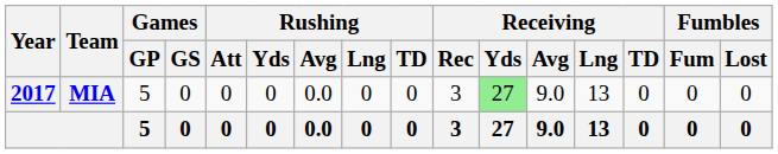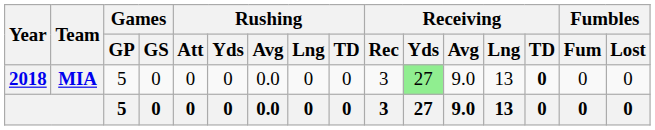MIA | Year: 2017 -> 2018
MIA | Receiving / TD: normal -> bold
